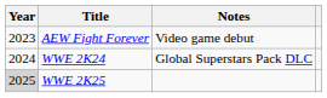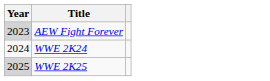- column: Notes | Video game debut | Global Superstars Pack DLC
AEW Fight Forever | Year: no background -> lightgrey background
